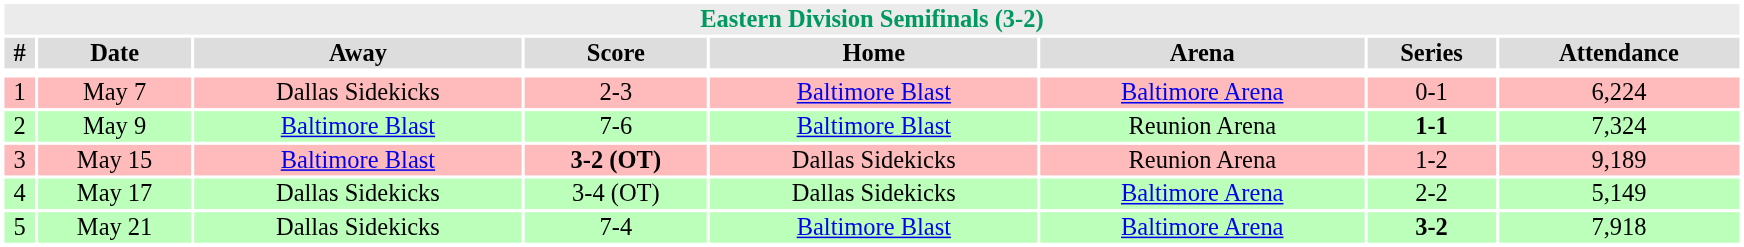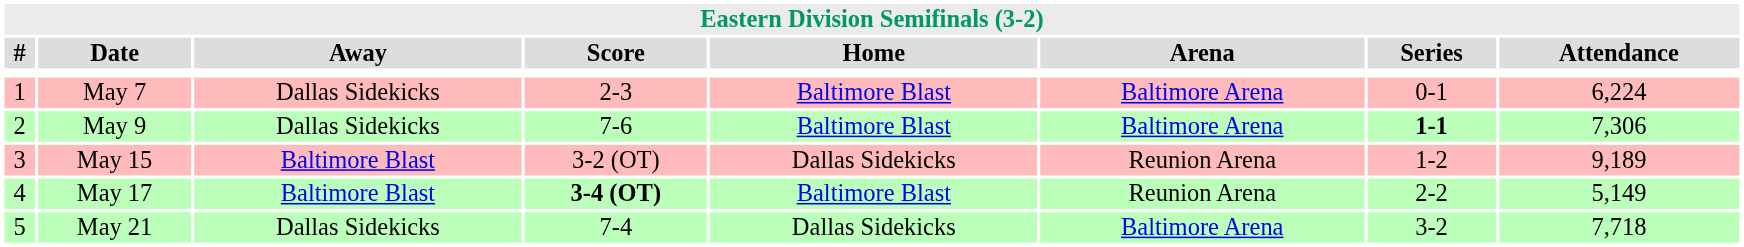May 9 | Away: Baltimore Blast -> Dallas Sidekicks
May 9 | Arena: Reunion Arena -> Baltimore Arena
May 9 | Attendance: 7,324 -> 7,306
May 15 | Score: bold -> normal
May 17 | Away: Dallas Sidekicks -> Baltimore Blast
May 17 | Score: normal -> bold
May 17 | Home: Dallas Sidekicks -> Baltimore Blast
May 17 | Arena: Baltimore Arena -> Reunion Arena
May 21 | Home: Baltimore Blast -> Dallas Sidekicks
May 21 | Series: bold -> normal
May 21 | Attendance: 7,918 -> 7,718
